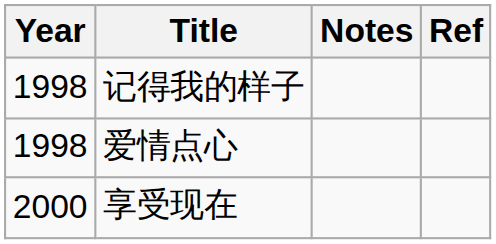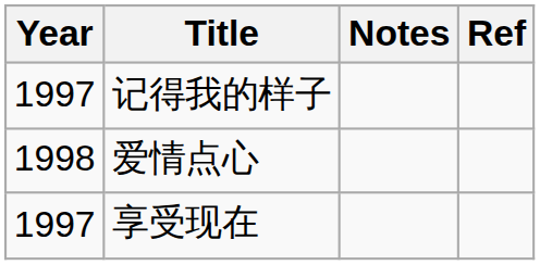记得我的样子 | Year: 1998 -> 1997
享受现在 | Year: 2000 -> 1997
